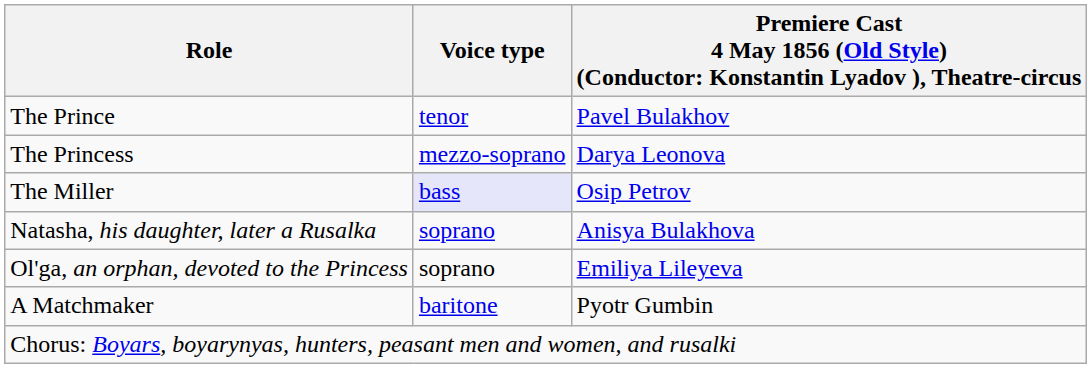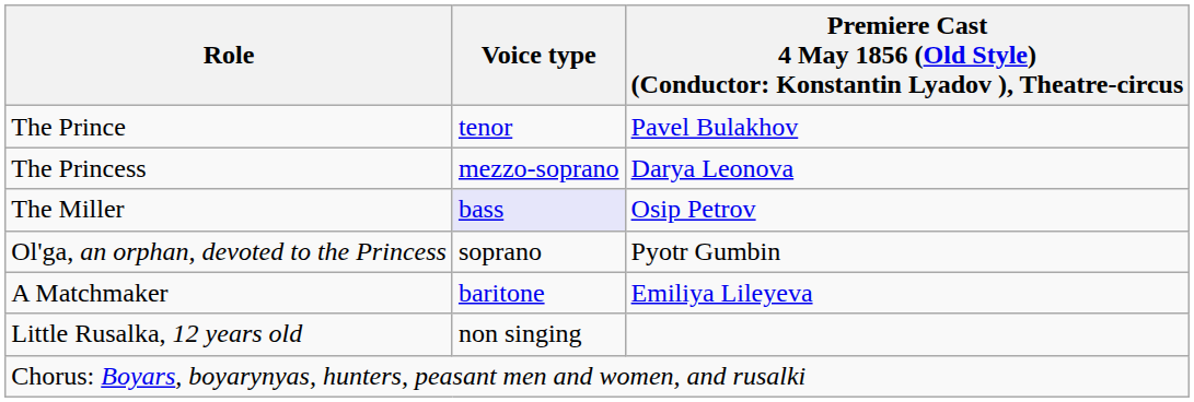- row: Natasha, his daughter, later a Rusalka | soprano | Anisya Bulakhova
Ol'ga, an orphan, devoted to the Princess | column 3: Emiliya Lileyeva -> Pyotr Gumbin
A Matchmaker | column 3: Pyotr Gumbin -> Emiliya Lileyeva
+ row: Little Rusalka, 12 years old | non singing
